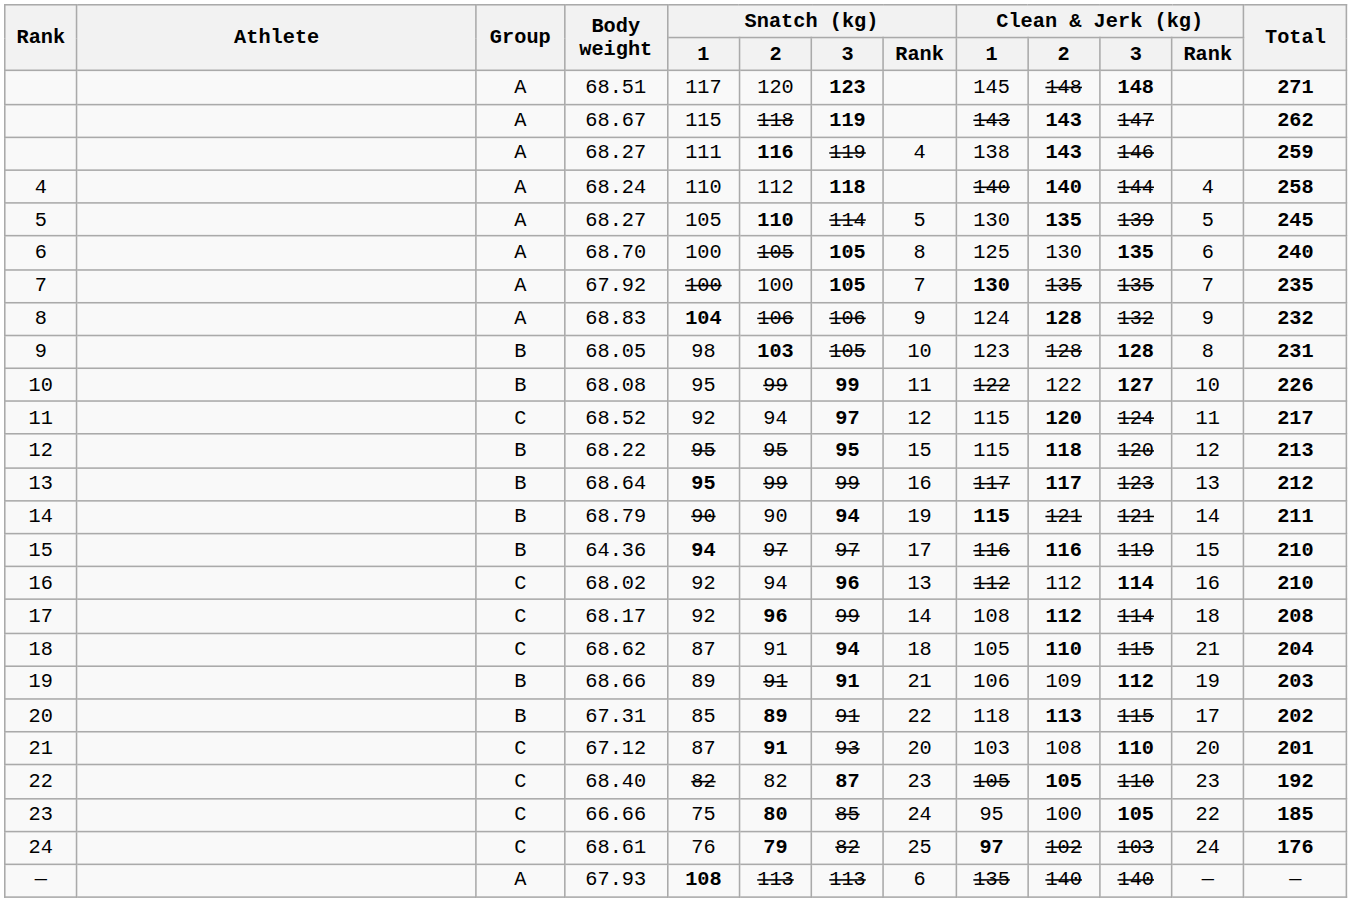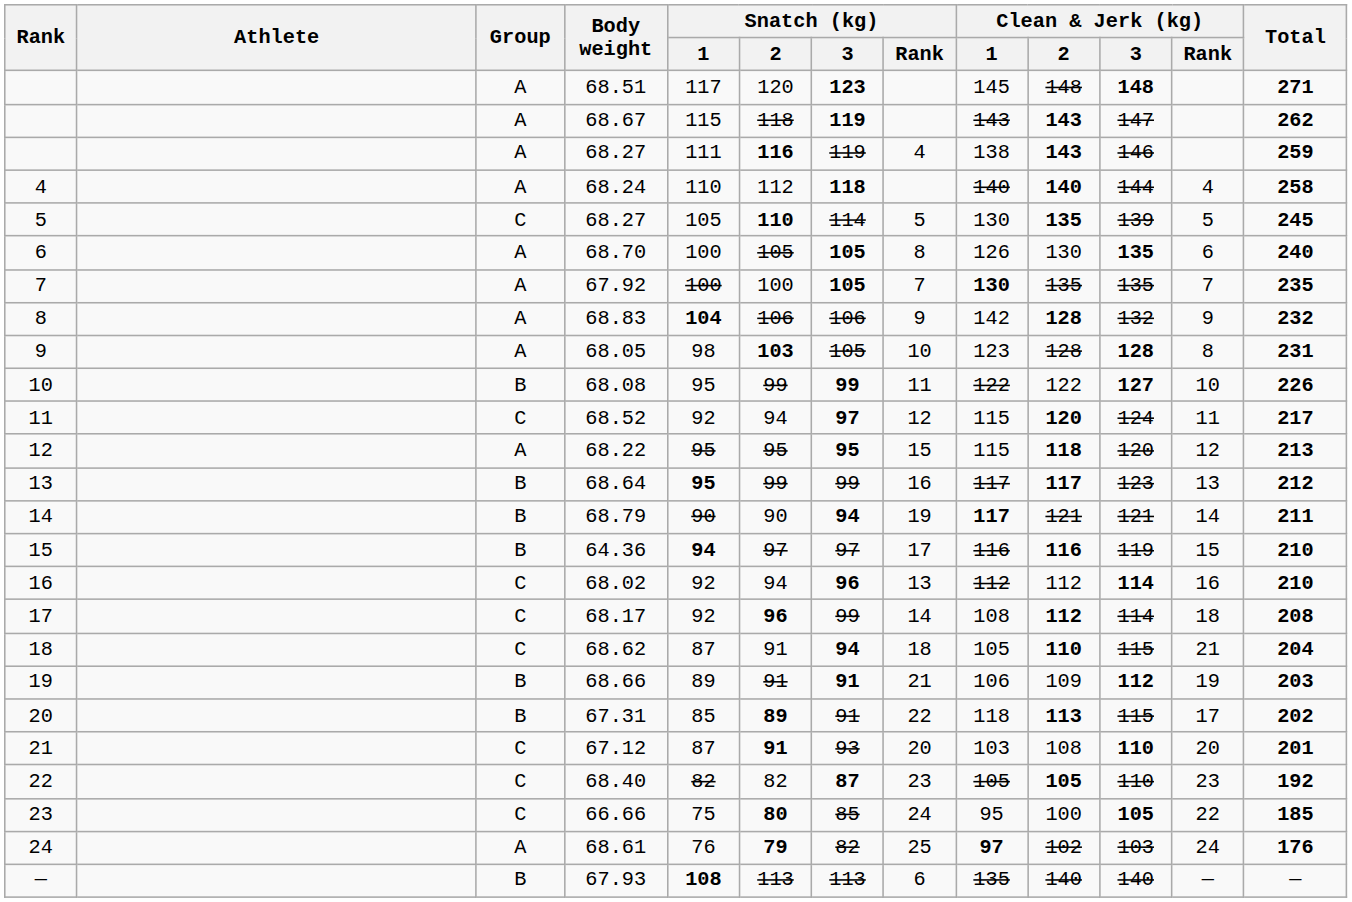5 / 68.27 | Group: A -> C
68.70 | Clean & Jerk (kg) / 1: 125 -> 126
68.83 | Clean & Jerk (kg) / 1: 124 -> 142
68.05 | Group: B -> A
68.22 | Group: B -> A
68.79 | Clean & Jerk (kg) / 1: 115 -> 117
68.61 | Group: C -> A
67.93 | Group: A -> B
